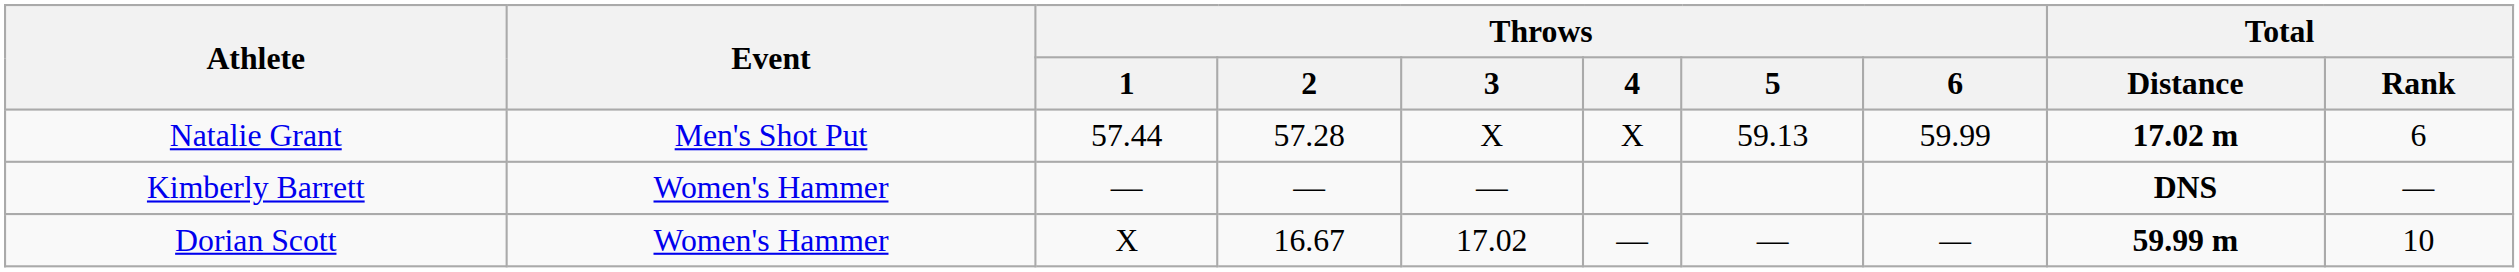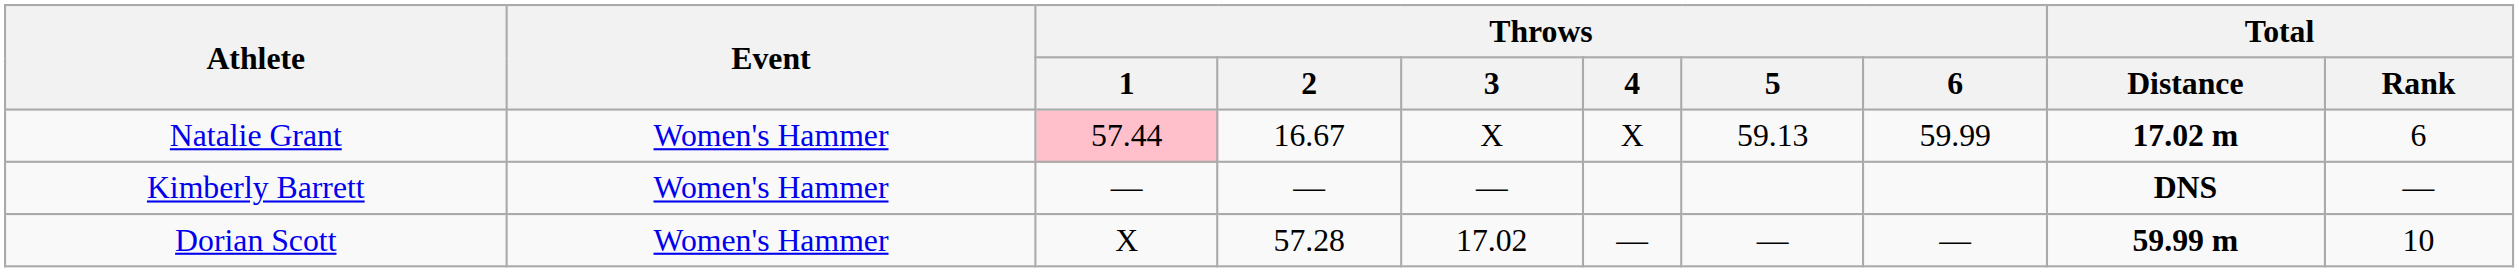Natalie Grant | Event: Men's Shot Put -> Women's Hammer
Natalie Grant | Throws / 1: no background -> pink background
Natalie Grant | Throws / 2: 57.28 -> 16.67
Dorian Scott | Throws / 2: 16.67 -> 57.28
